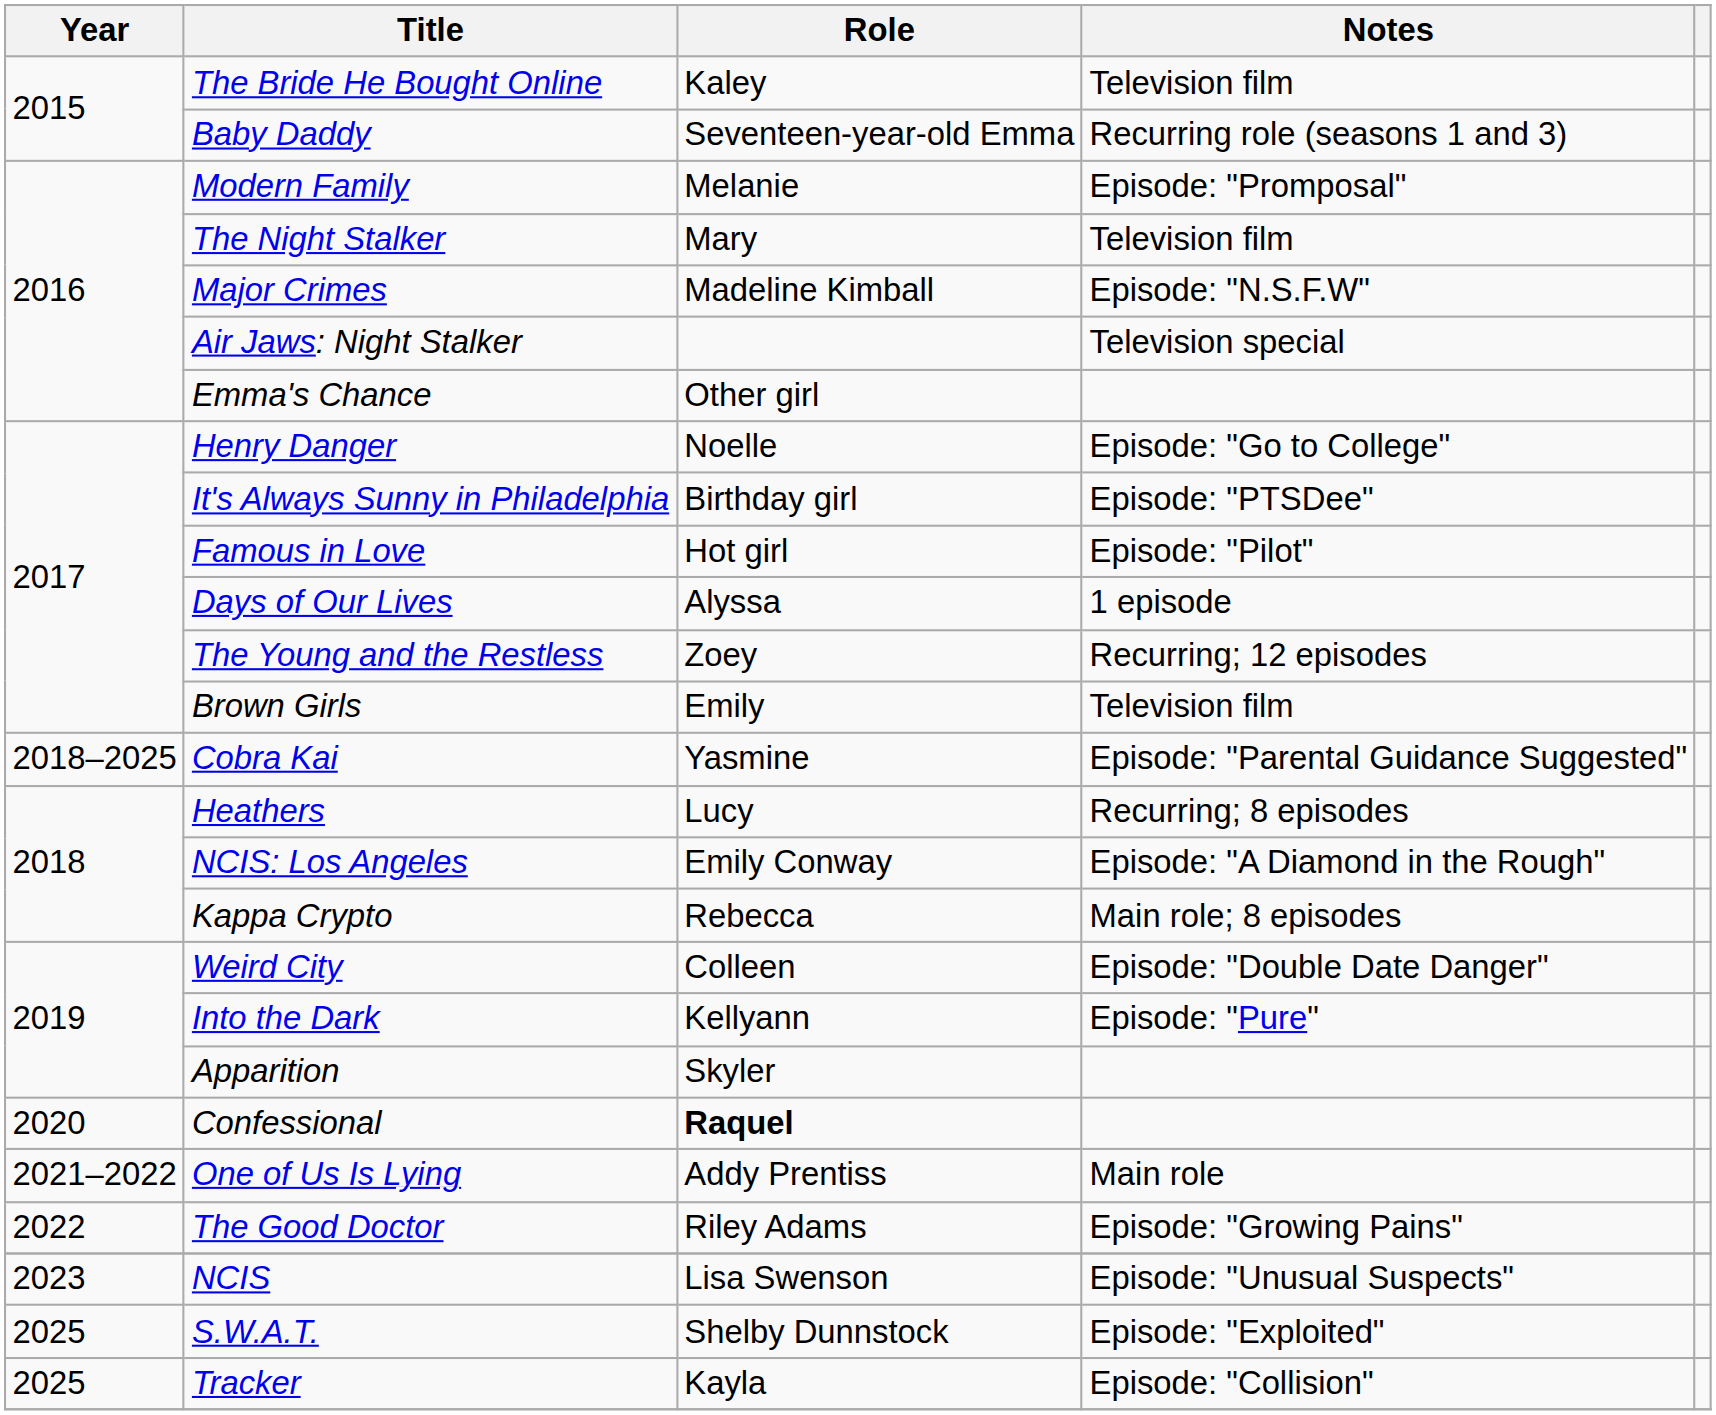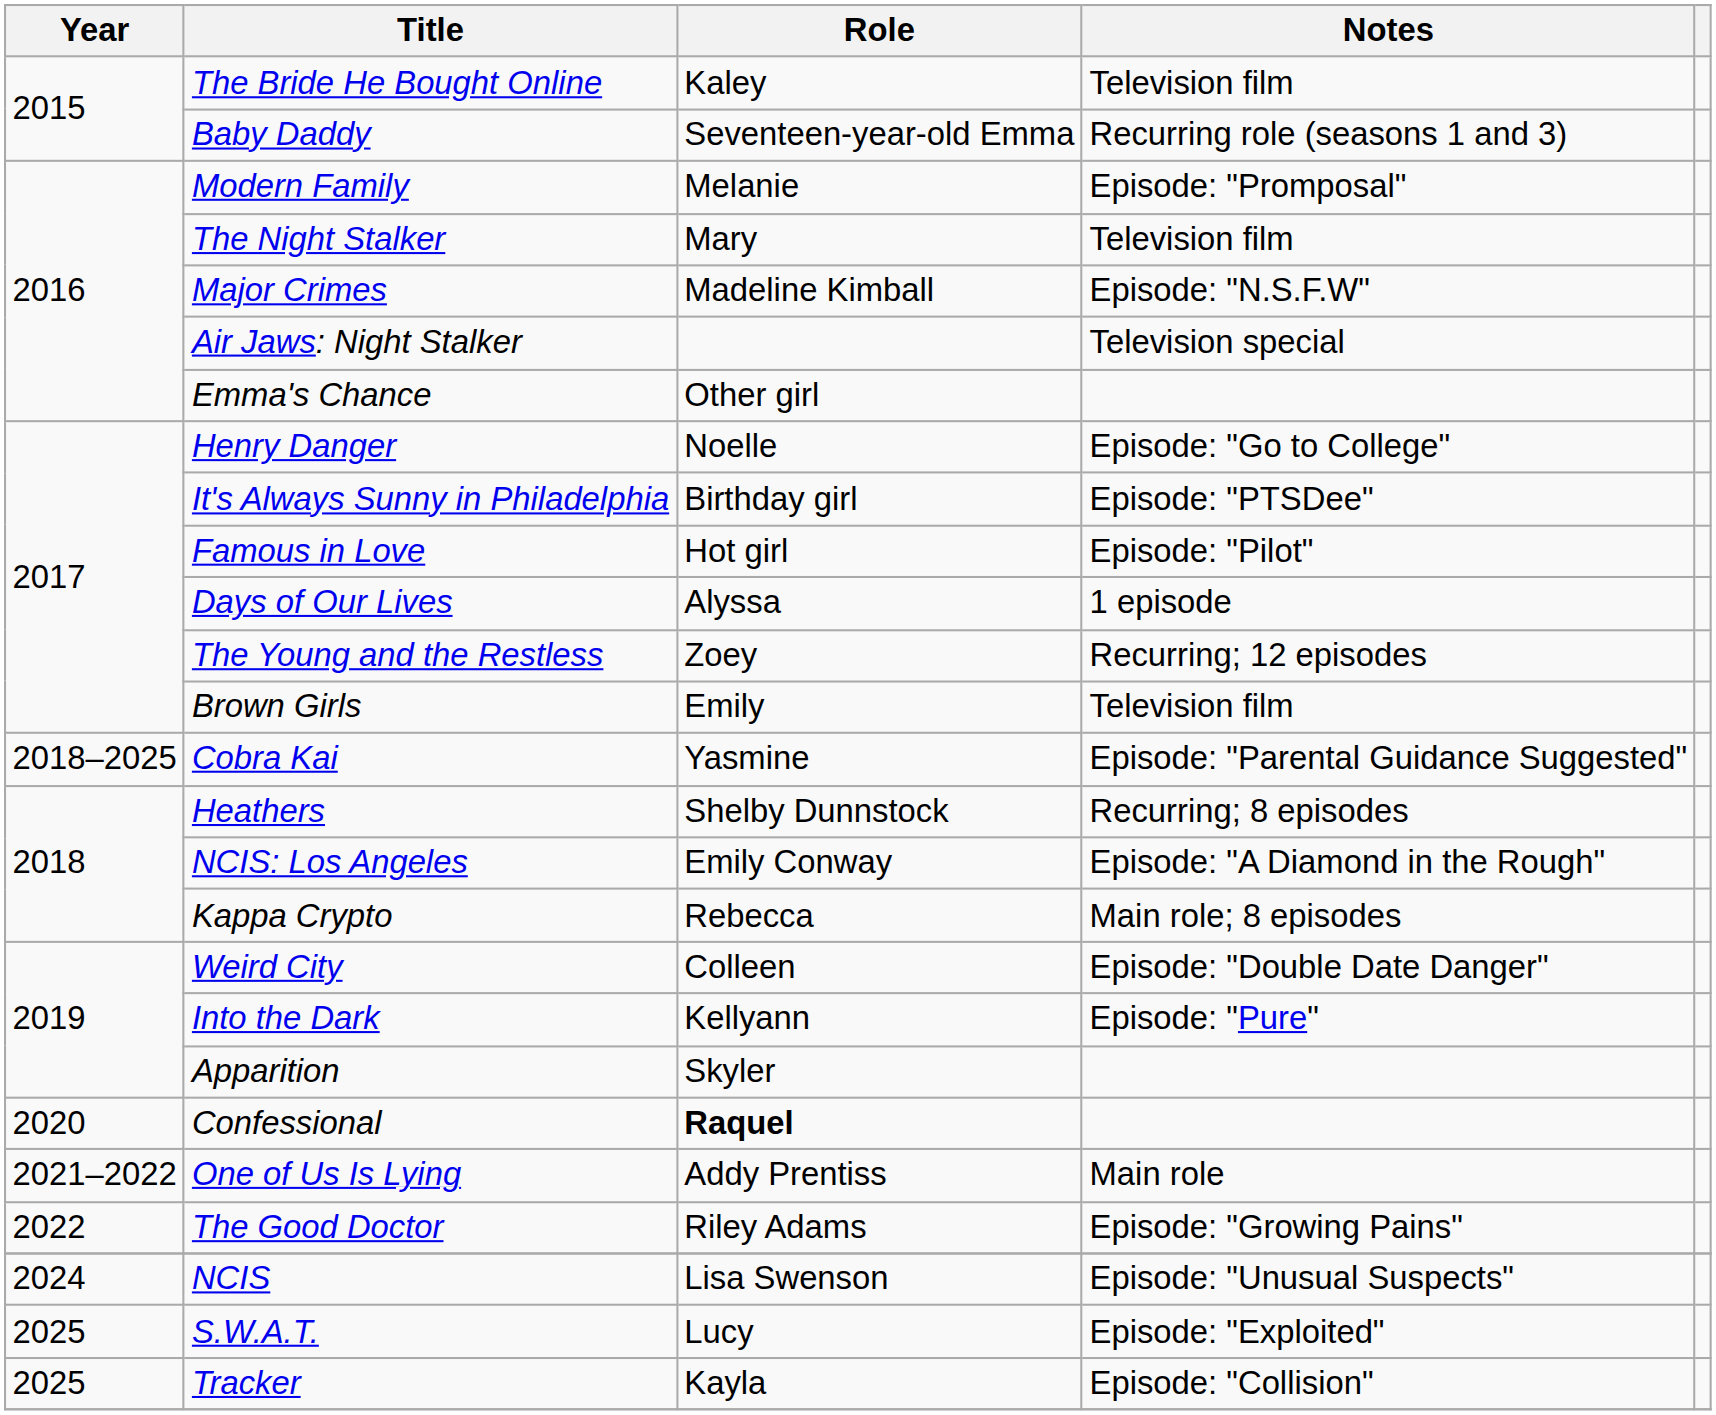Heathers | Role: Lucy -> Shelby Dunnstock
NCIS | Year: 2023 -> 2024
S.W.A.T. | Role: Shelby Dunnstock -> Lucy
